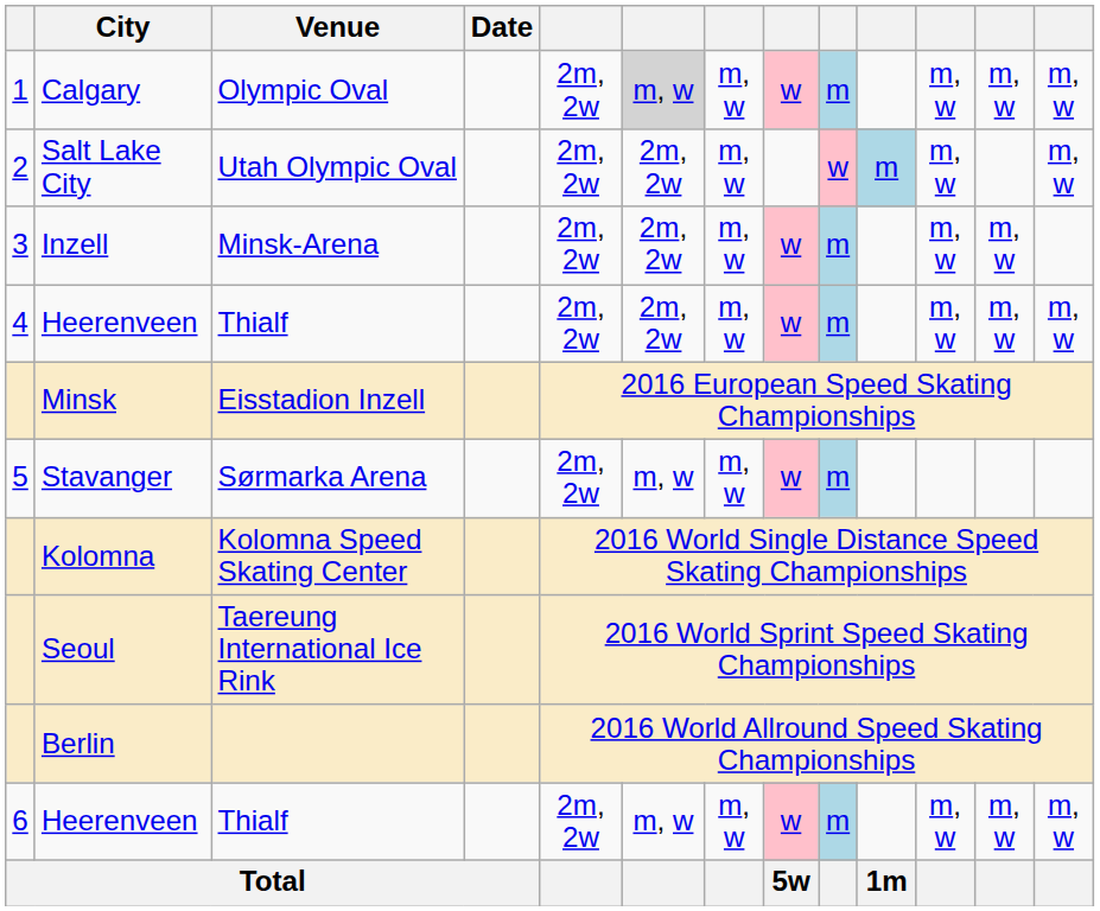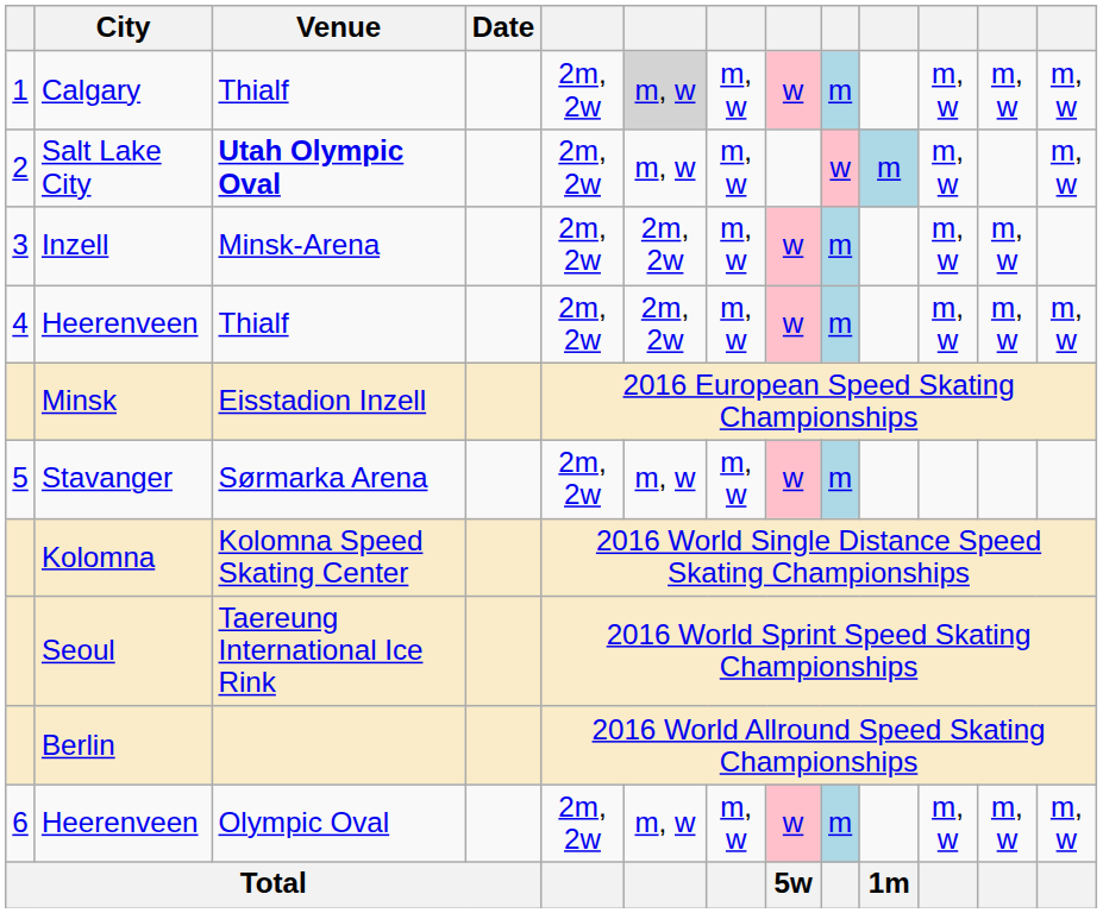Calgary | Venue: Olympic Oval -> Thialf
Salt Lake City | Venue: normal -> bold
Salt Lake City | column 6: 2m, 2w -> m, w
6 / Heerenveen | Venue: Thialf -> Olympic Oval
